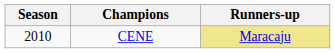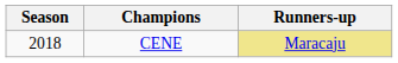CENE | Season: 2010 -> 2018
